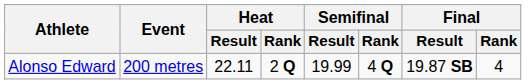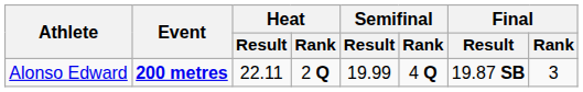Alonso Edward | Event: normal -> bold
Alonso Edward | Final / Rank: 4 -> 3
